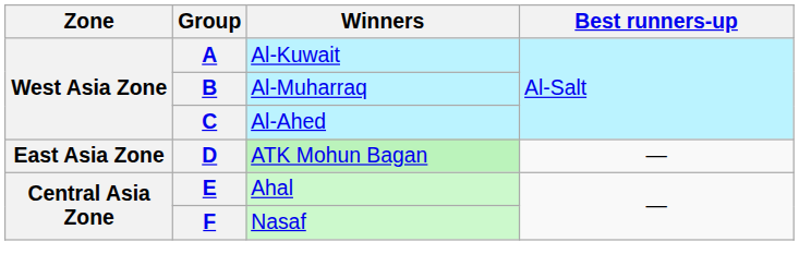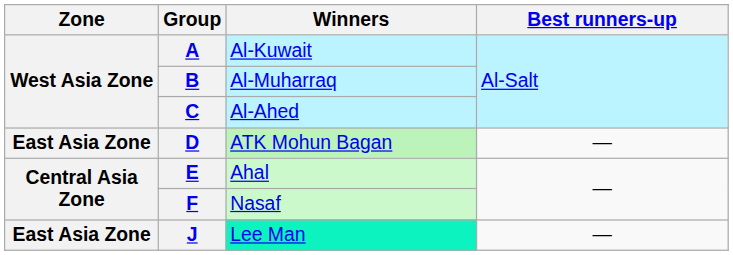+ row: East Asia Zone | J | Lee Man | —
